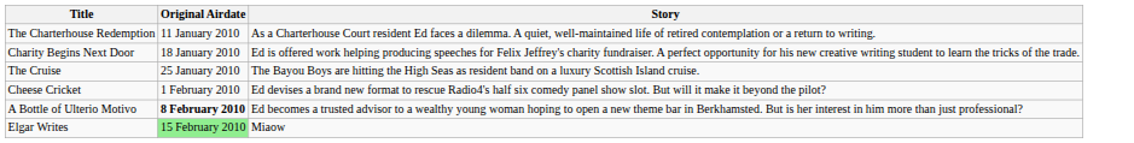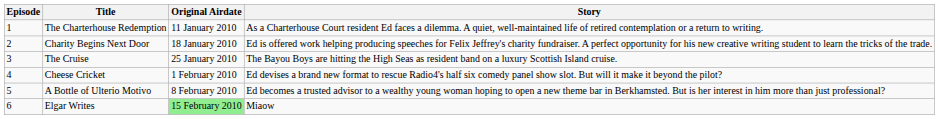+ column: Episode | 1 | 2 | 3 | 4 | 5 | 6
A Bottle of Ulterio Motivo | Original Airdate: bold -> normal
